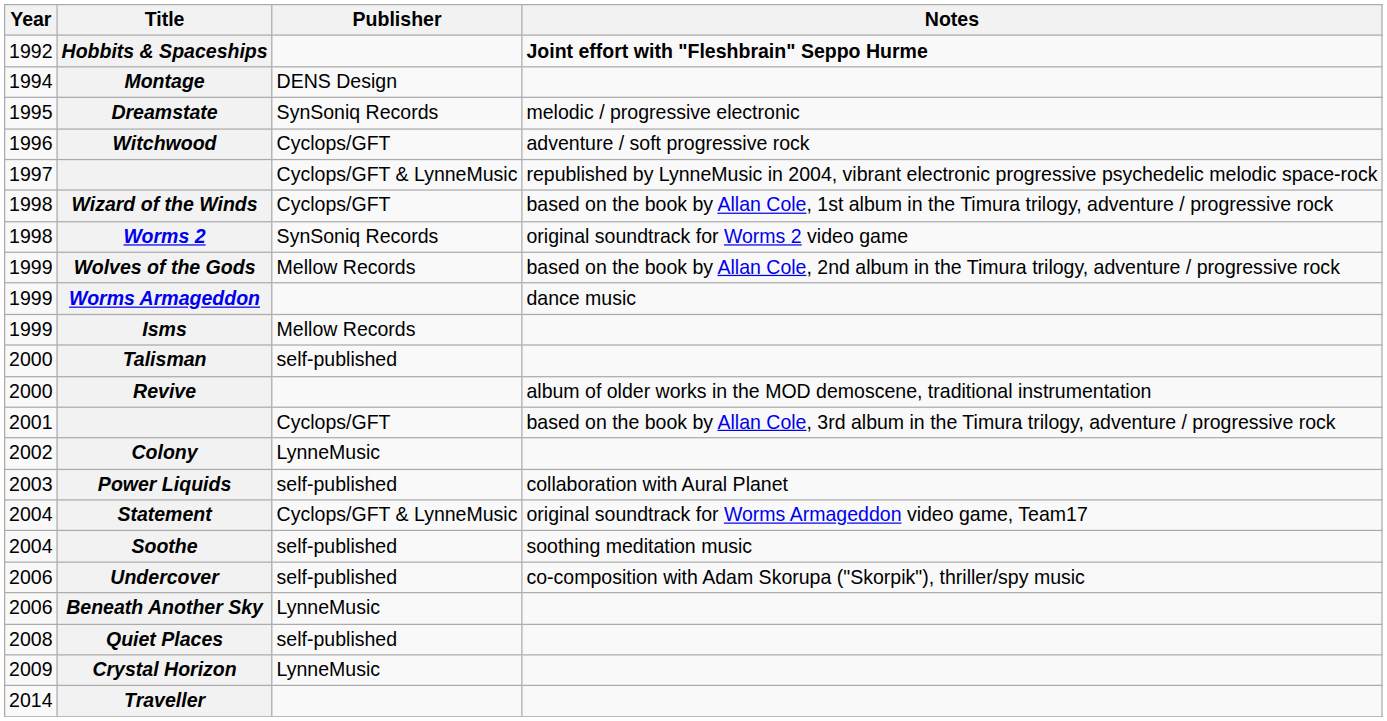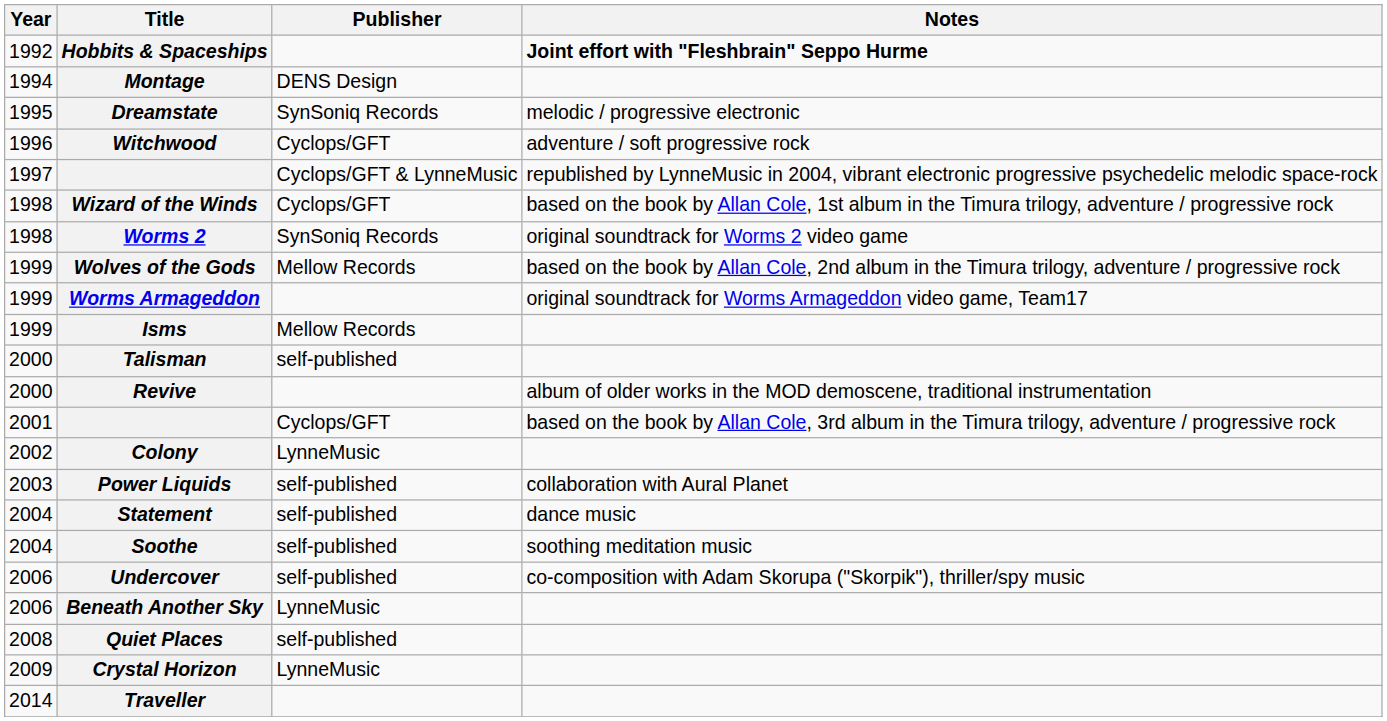Worms Armageddon | Notes: dance music -> original soundtrack for Worms Armageddon video game, Team17
Statement | Publisher: Cyclops/GFT & LynneMusic -> self-published
Statement | Notes: original soundtrack for Worms Armageddon video game, Team17 -> dance music
